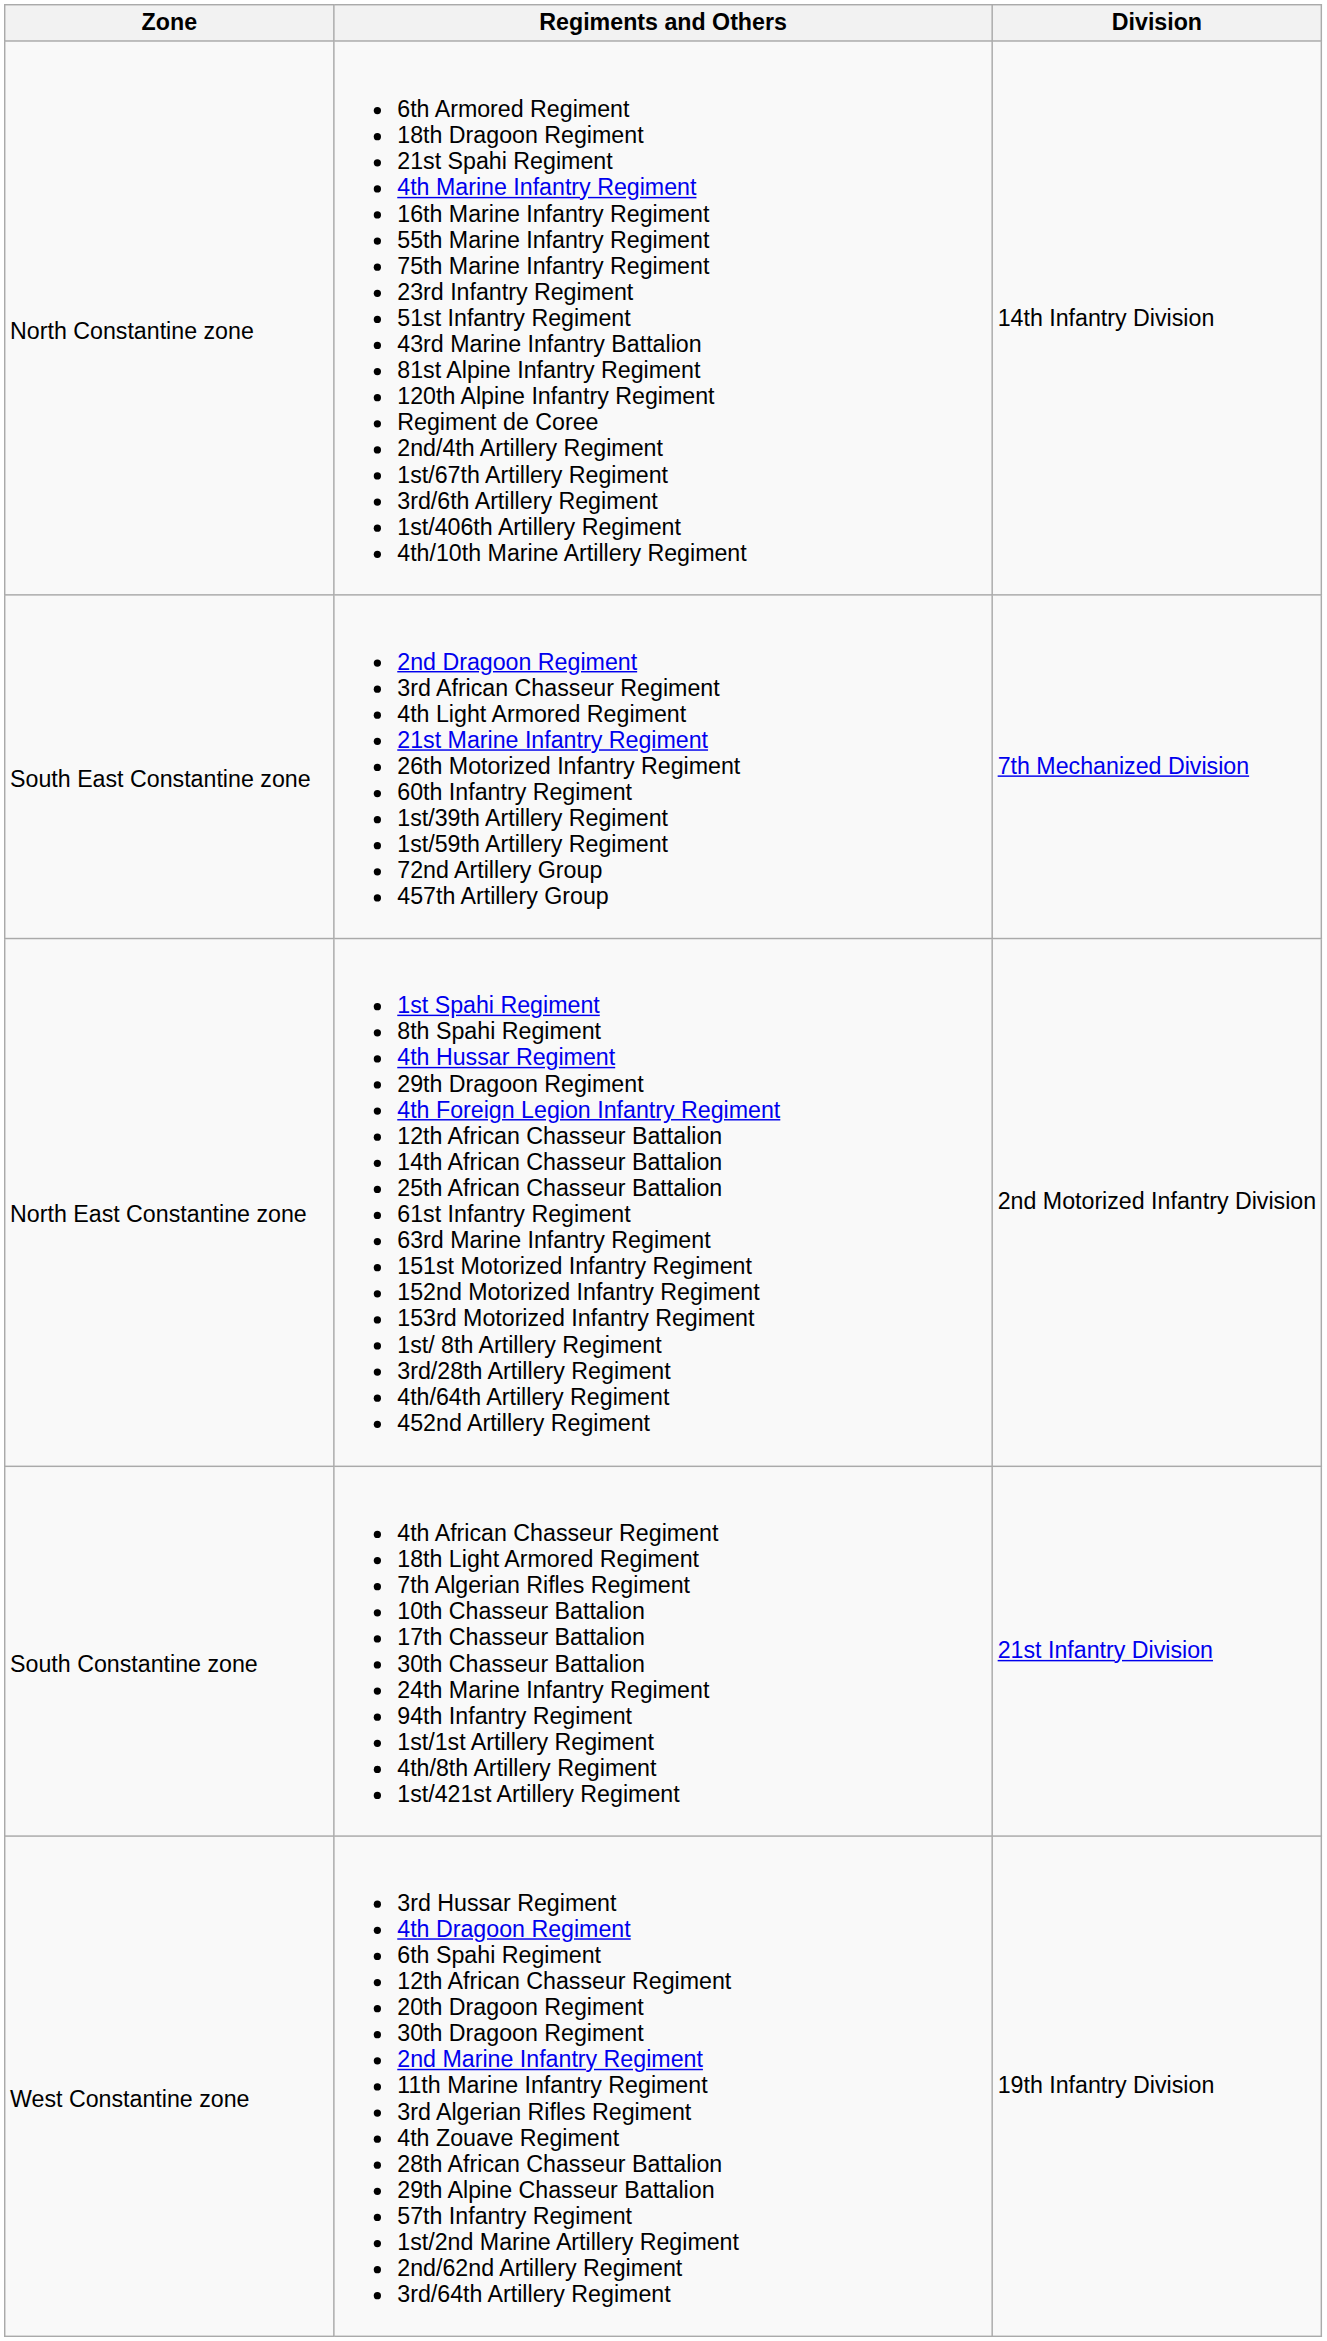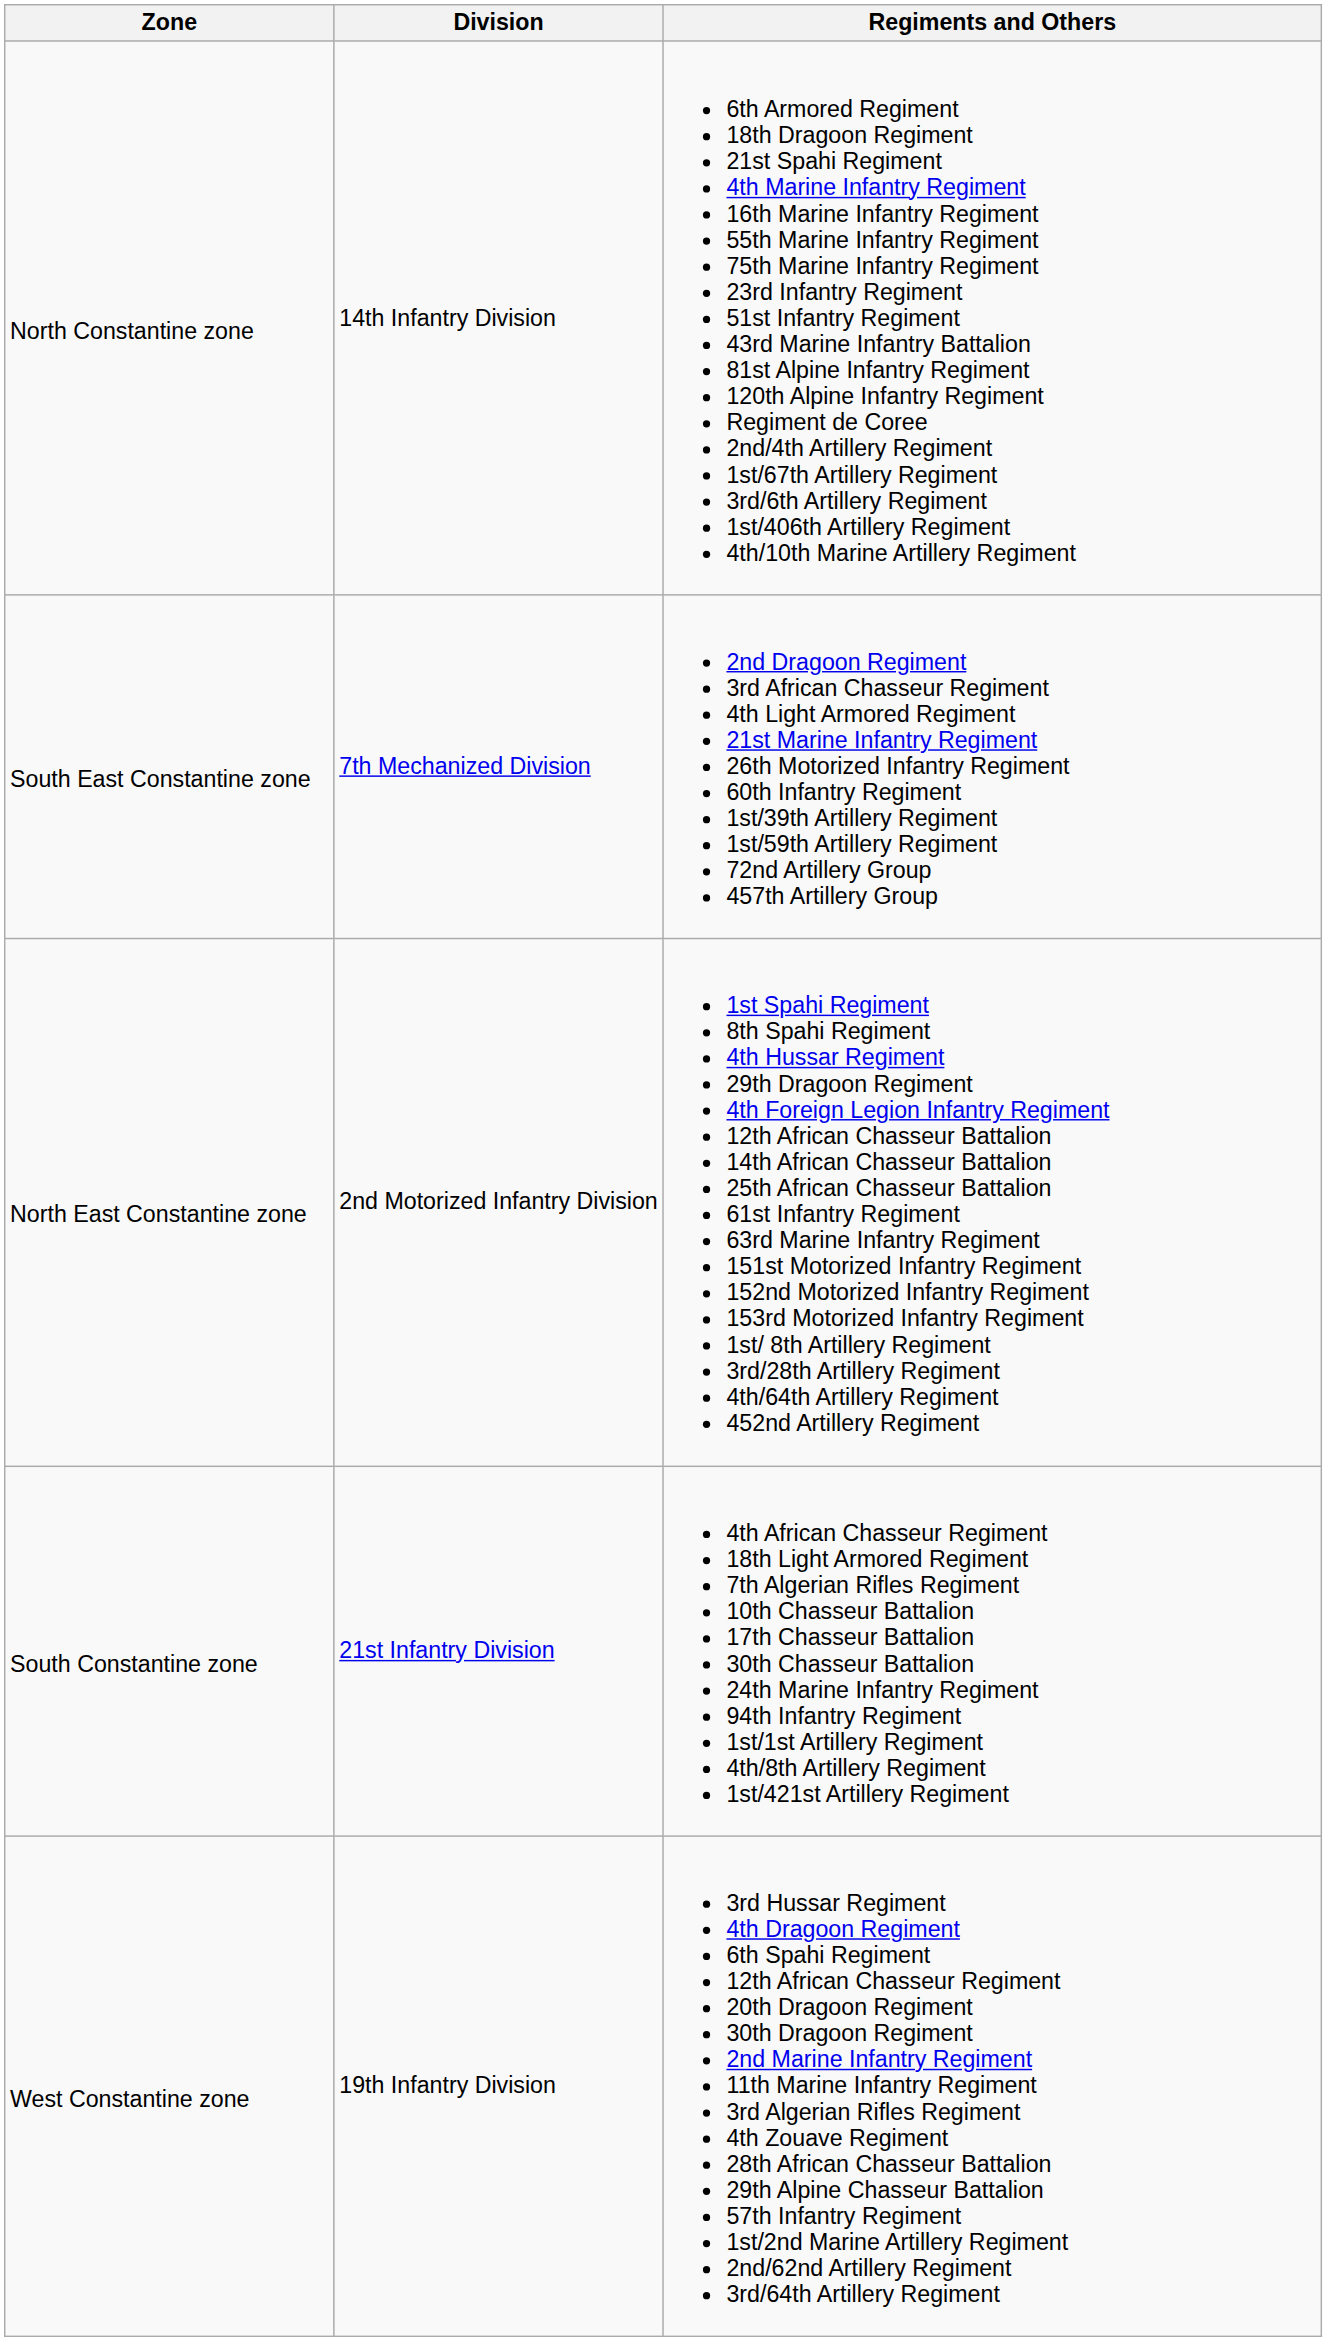columns swapped: Division <-> Regiments and Others
